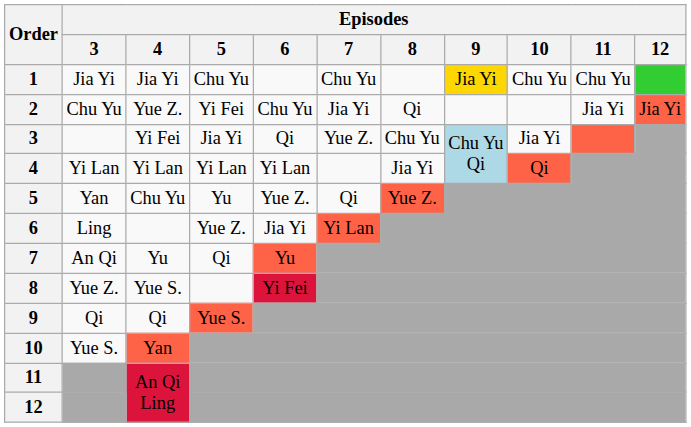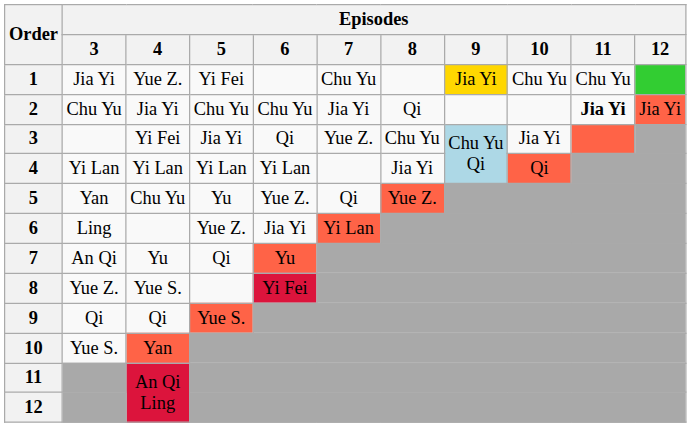1 | Episodes / 4: Jia Yi -> Yue Z.
1 | Episodes / 5: Chu Yu -> Yi Fei
2 | Episodes / 4: Yue Z. -> Jia Yi
2 | Episodes / 5: Yi Fei -> Chu Yu
2 | Episodes / 11: normal -> bold
